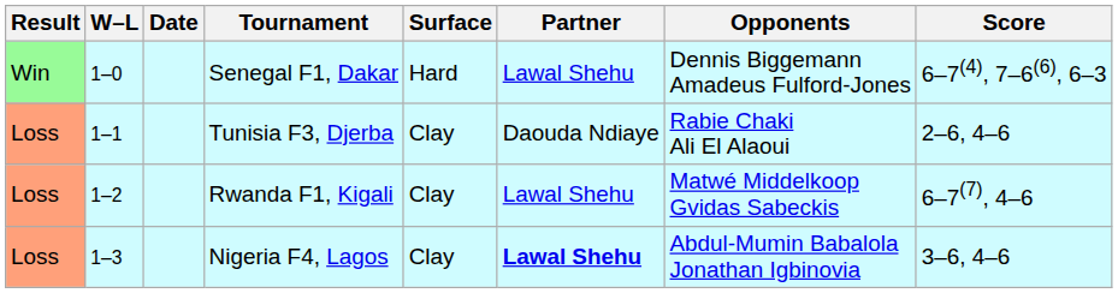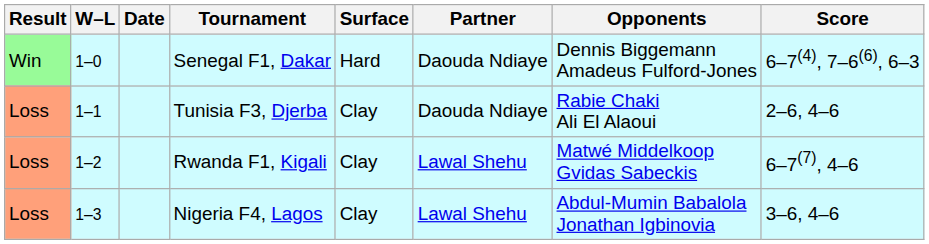Senegal F1, Dakar | Partner: Lawal Shehu -> Daouda Ndiaye
Nigeria F4, Lagos | Partner: bold -> normal
